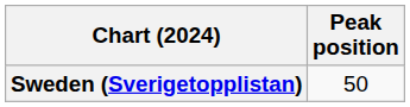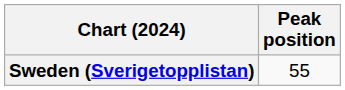Sweden (Sverigetopplistan) | Peak position: 50 -> 55
